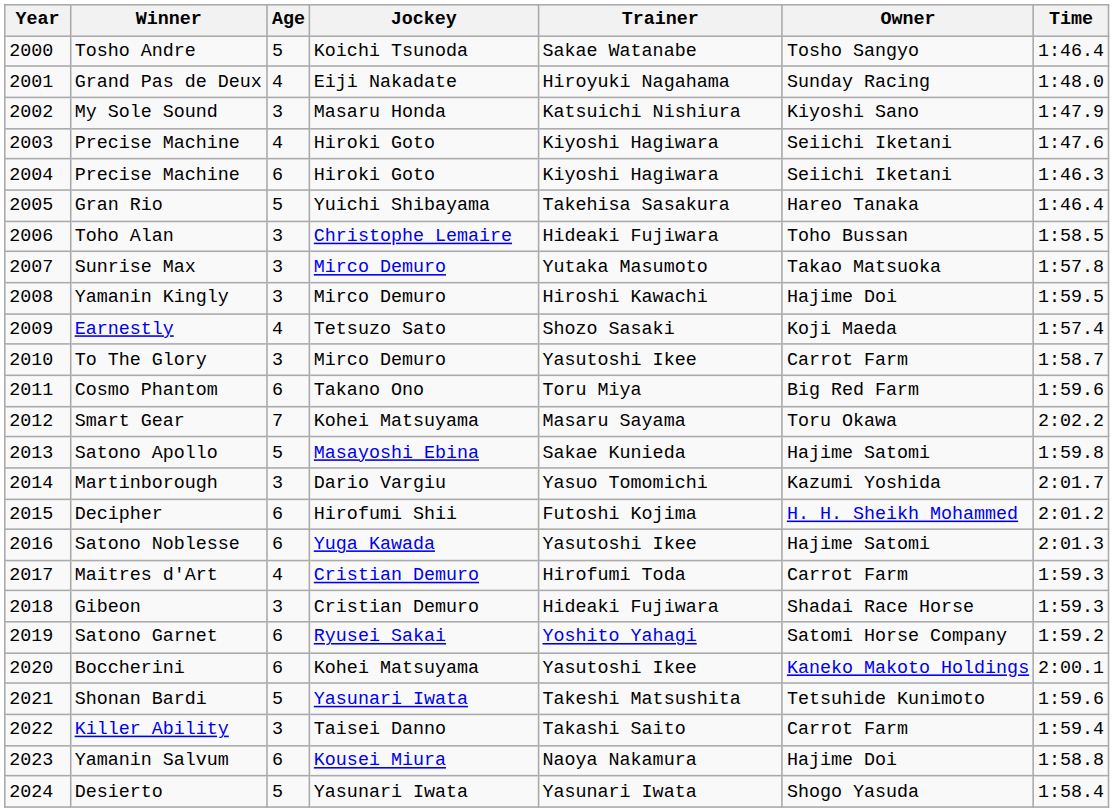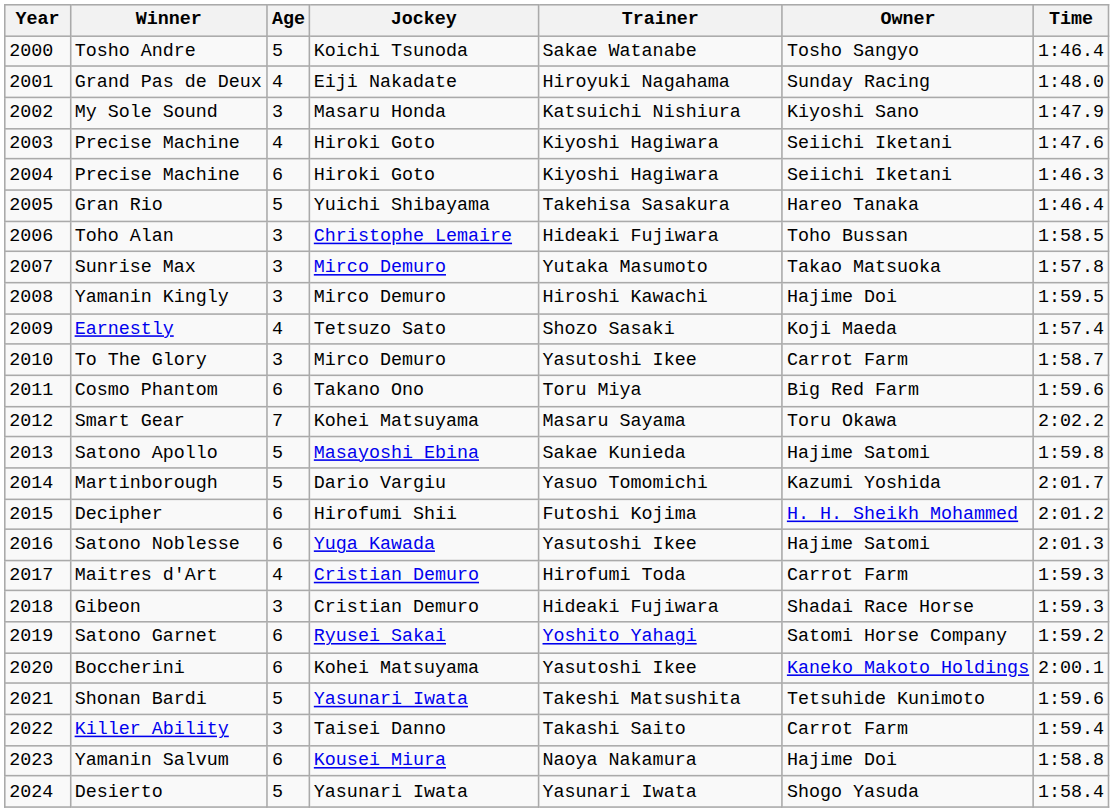Martinborough | Age: 3 -> 5
